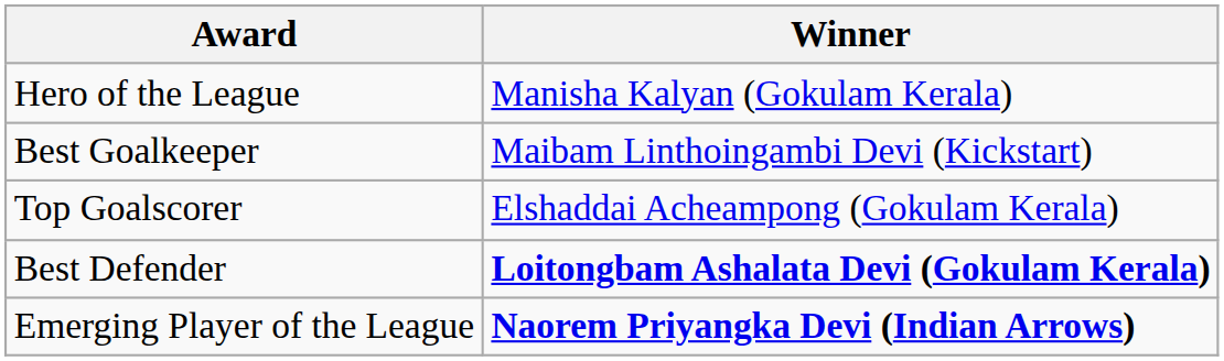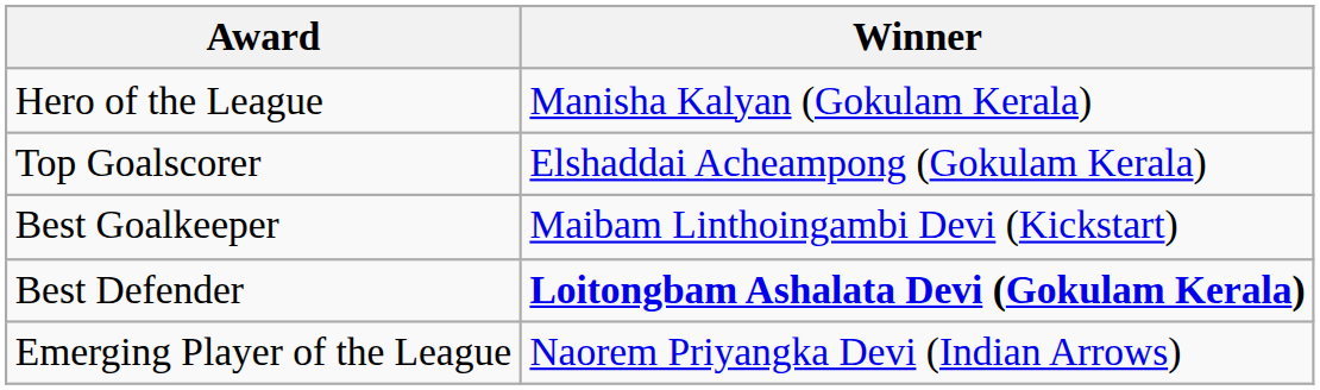rows swapped: Top Goalscorer <-> Best Goalkeeper
Emerging Player of the League | Winner: bold -> normal
